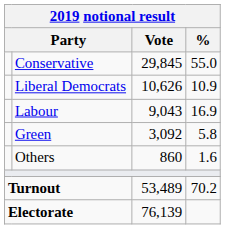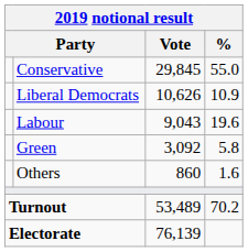Labour | %: 16.9 -> 19.6
